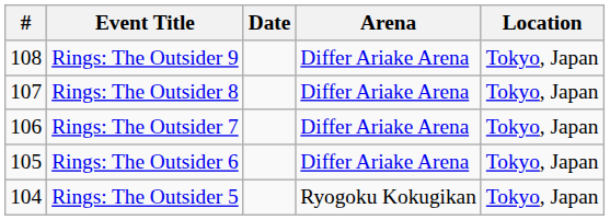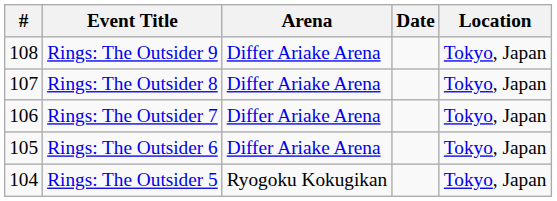columns swapped: Date <-> Arena
